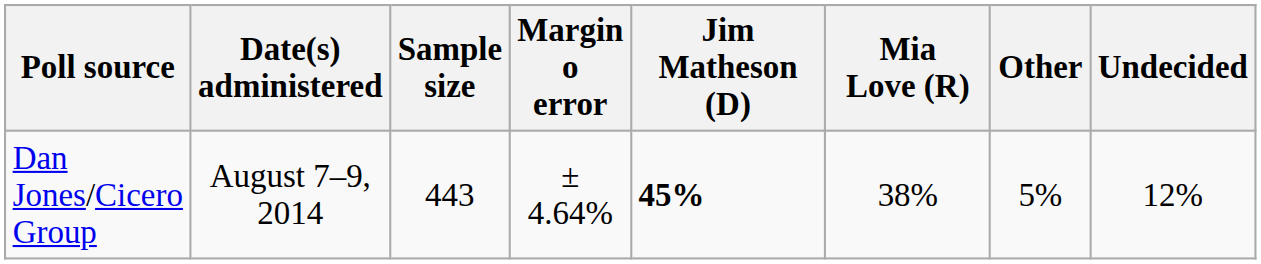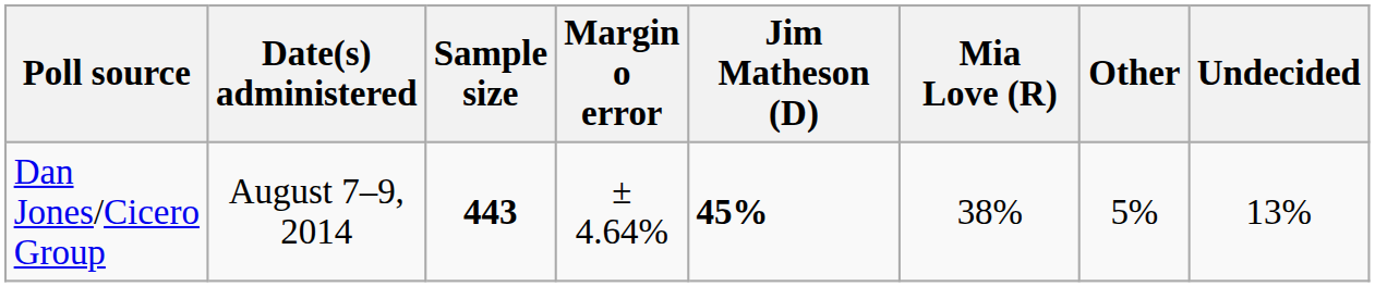Dan Jones/Cicero Group | Sample size: normal -> bold
Dan Jones/Cicero Group | Undecided: 12% -> 13%
